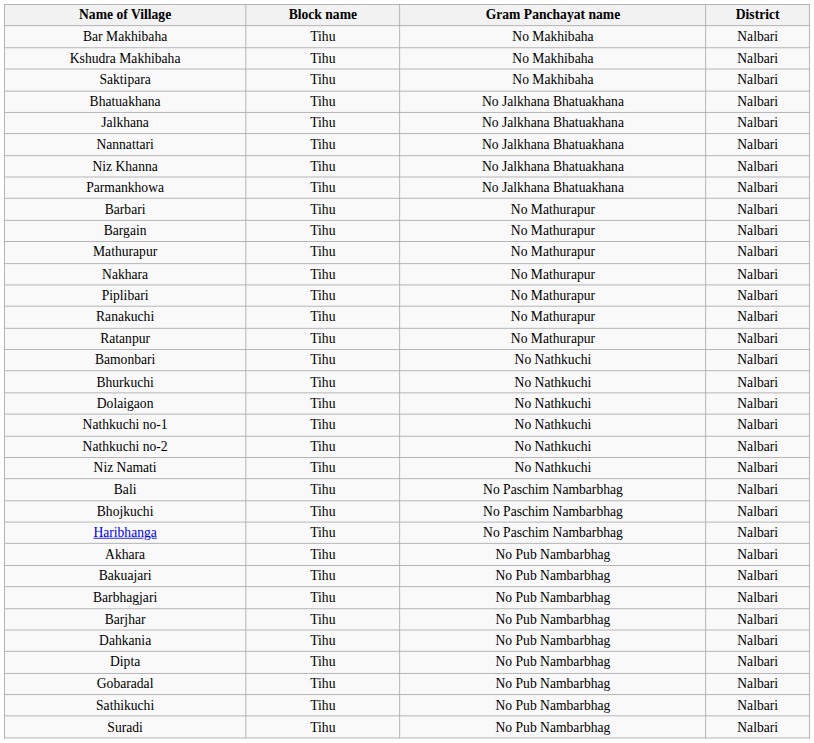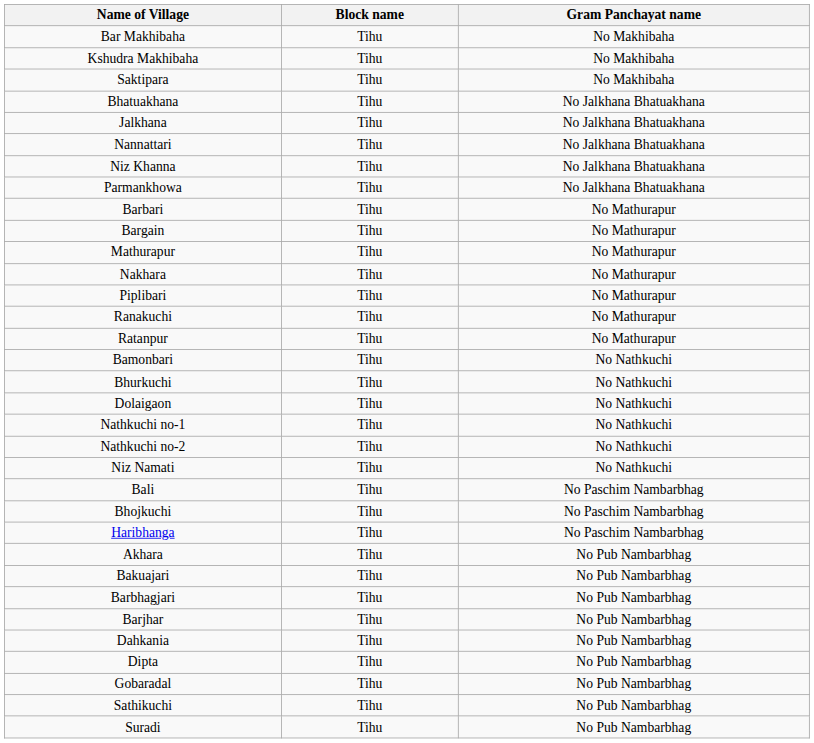- column: District | Nalbari | Nalbari | Nalbari | Nalbari | Nalbari | Nalbari | Nalbari | Nalbari | Nalbari | Nalbari | Nalbari | Nalbari | Nalbari | Nalbari | Nalbari | Nalbari | Nalbari | Nalbari | Nalbari | Nalbari | Nalbari | Nalbari | Nalbari | Nalbari | Nalbari | Nalbari | Nalbari | Nalbari | Nalbari | Nalbari | Nalbari | Nalbari | Nalbari
